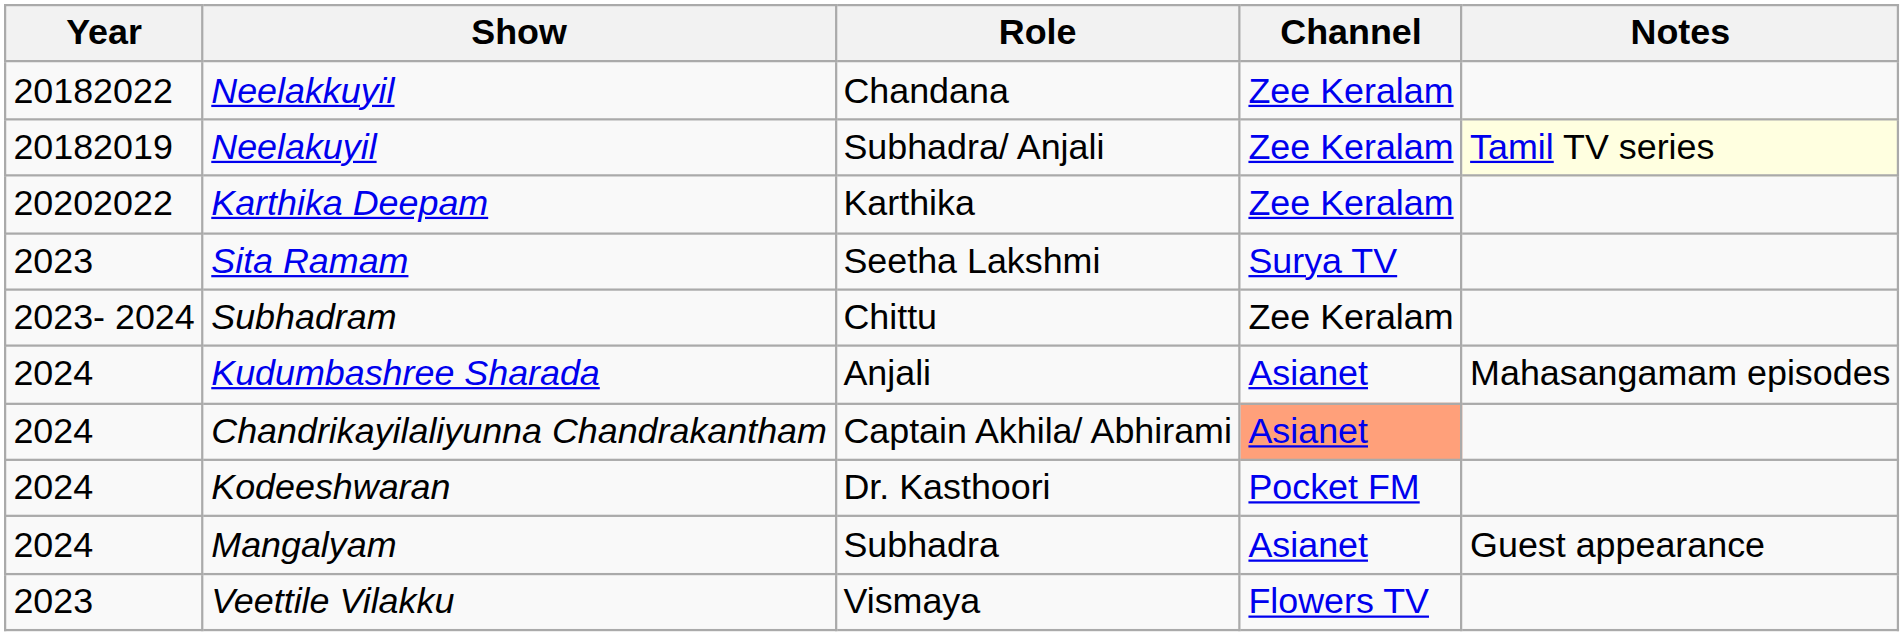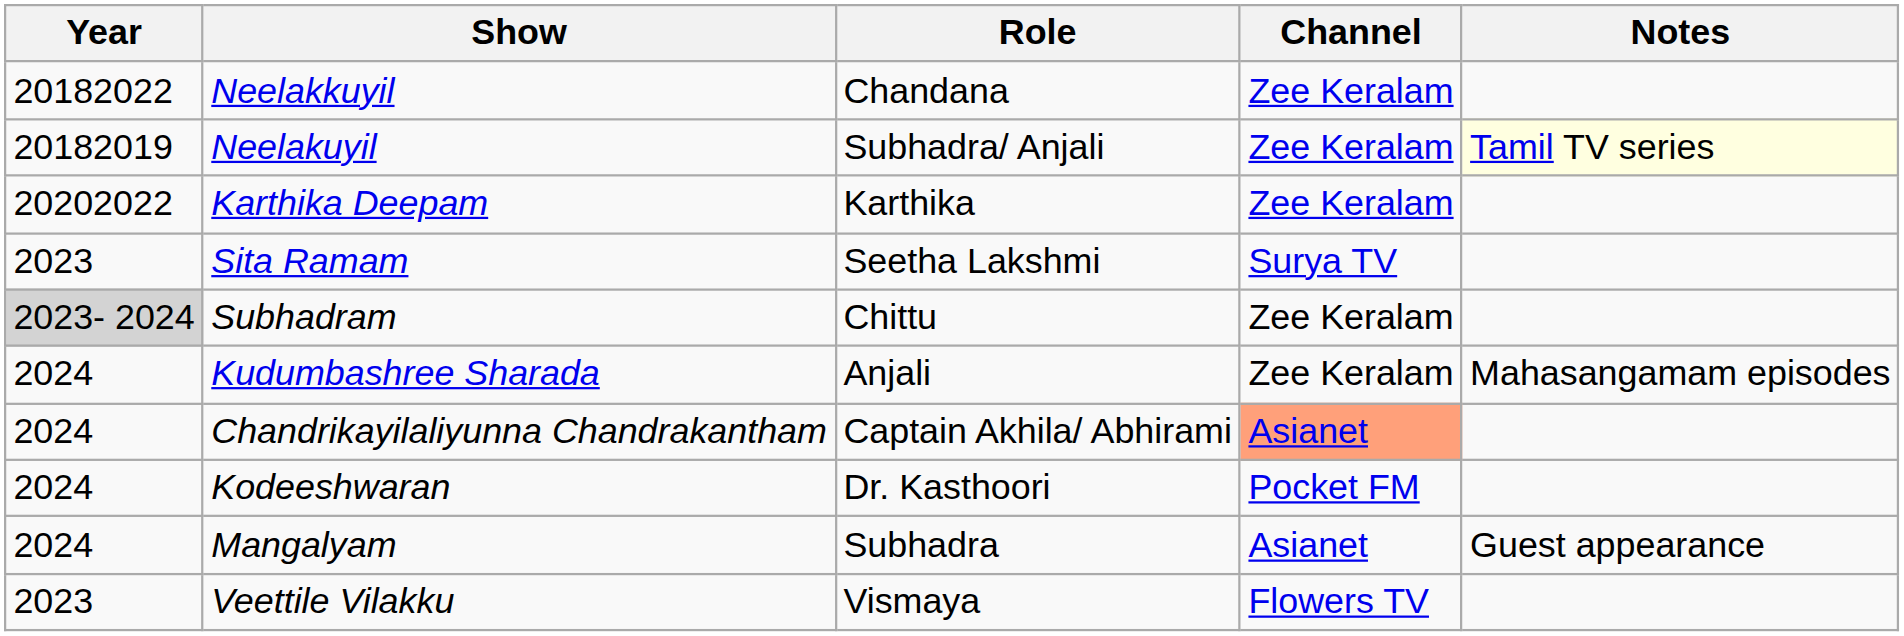Subhadram | Year: no background -> lightgrey background
Kudumbashree Sharada | Channel: Asianet -> Zee Keralam
